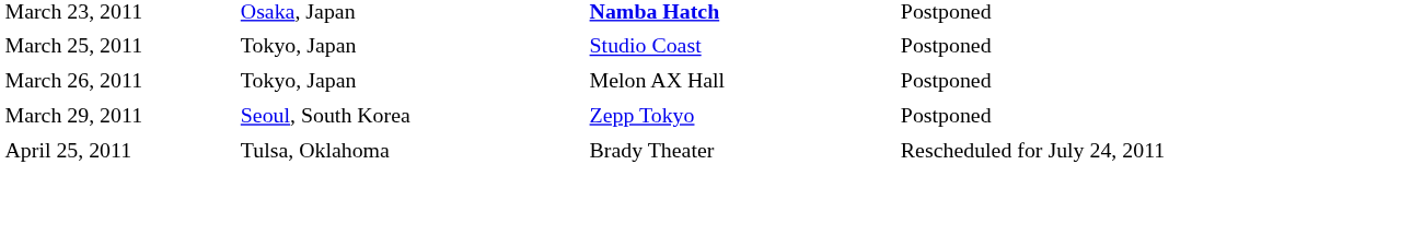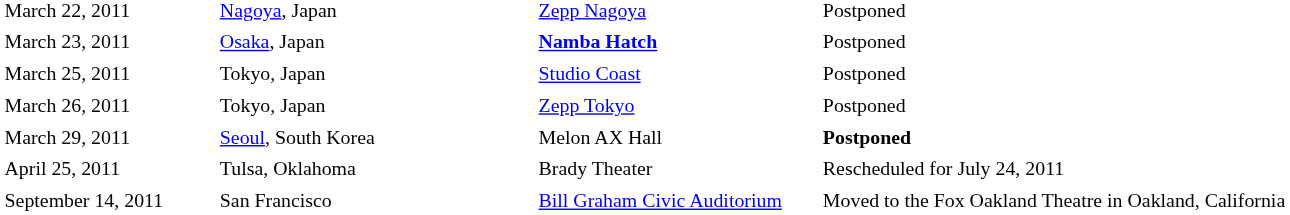+ row: March 22, 2011 | Nagoya, Japan | Zepp Nagoya | Postponed
March 26, 2011 | column 3: Melon AX Hall -> Zepp Tokyo
March 29, 2011 | column 3: Zepp Tokyo -> Melon AX Hall
March 29, 2011 | column 4: normal -> bold
+ row: September 14, 2011 | San Francisco | Bill Graham Civic Auditorium | Moved to the Fox Oakland Theatre in Oakland, California
